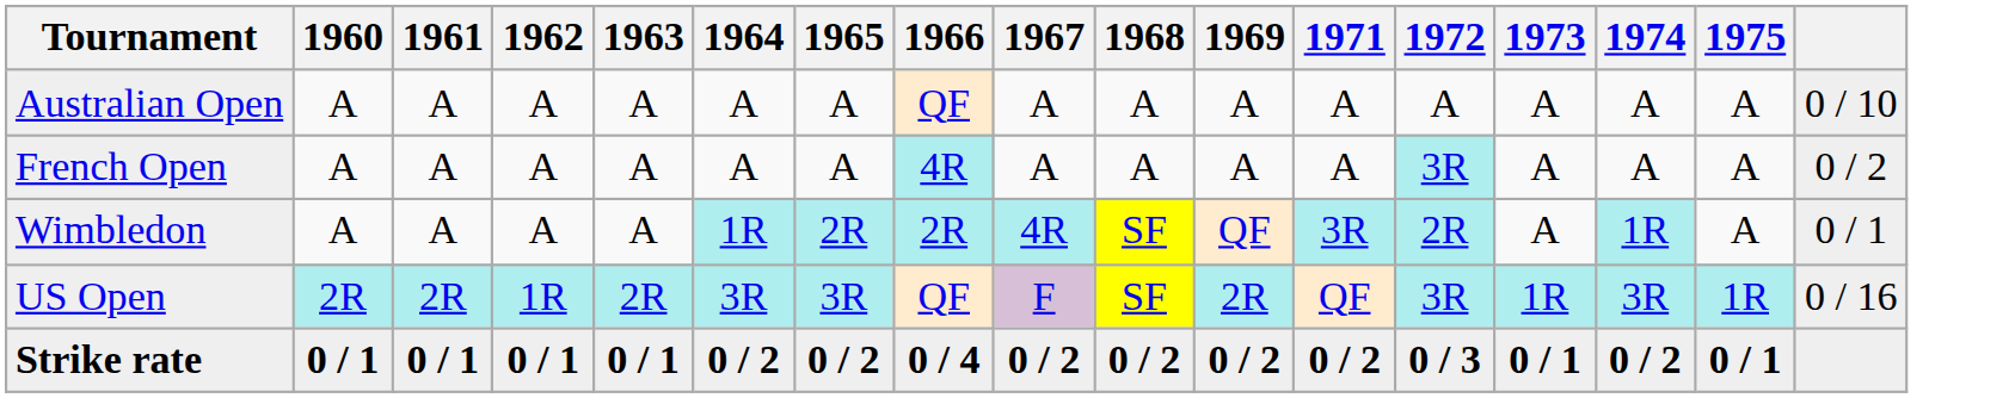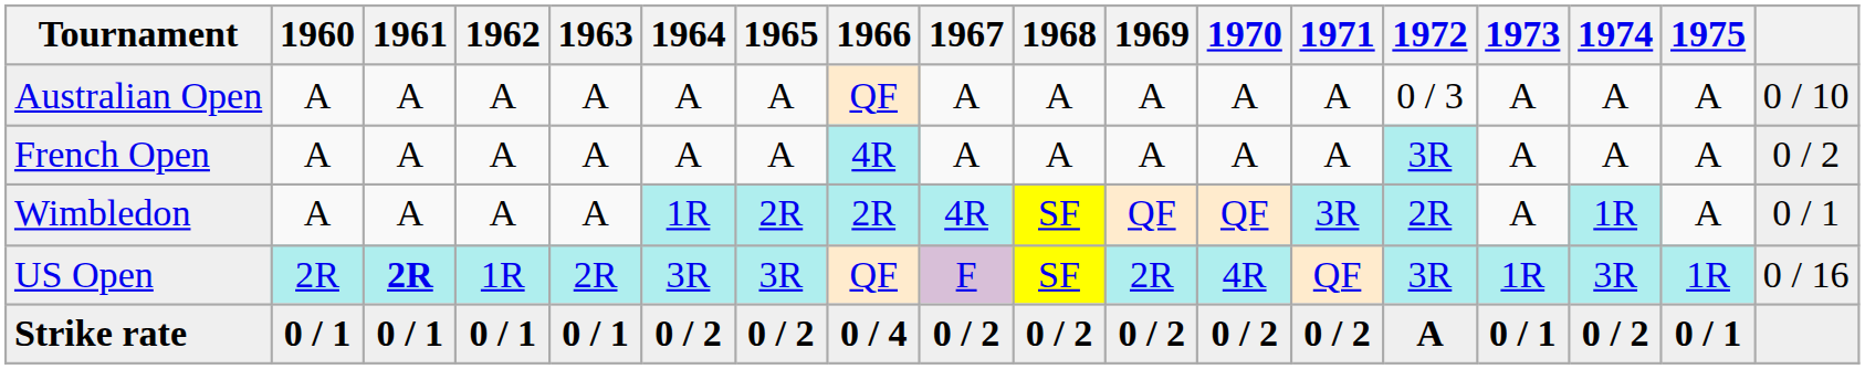+ column: 1970 | A | A | QF | 4R | 0 / 2
Australian Open | 1972: A -> 0 / 3
US Open | 1961: normal -> bold
Strike rate | 1972: 0 / 3 -> A
